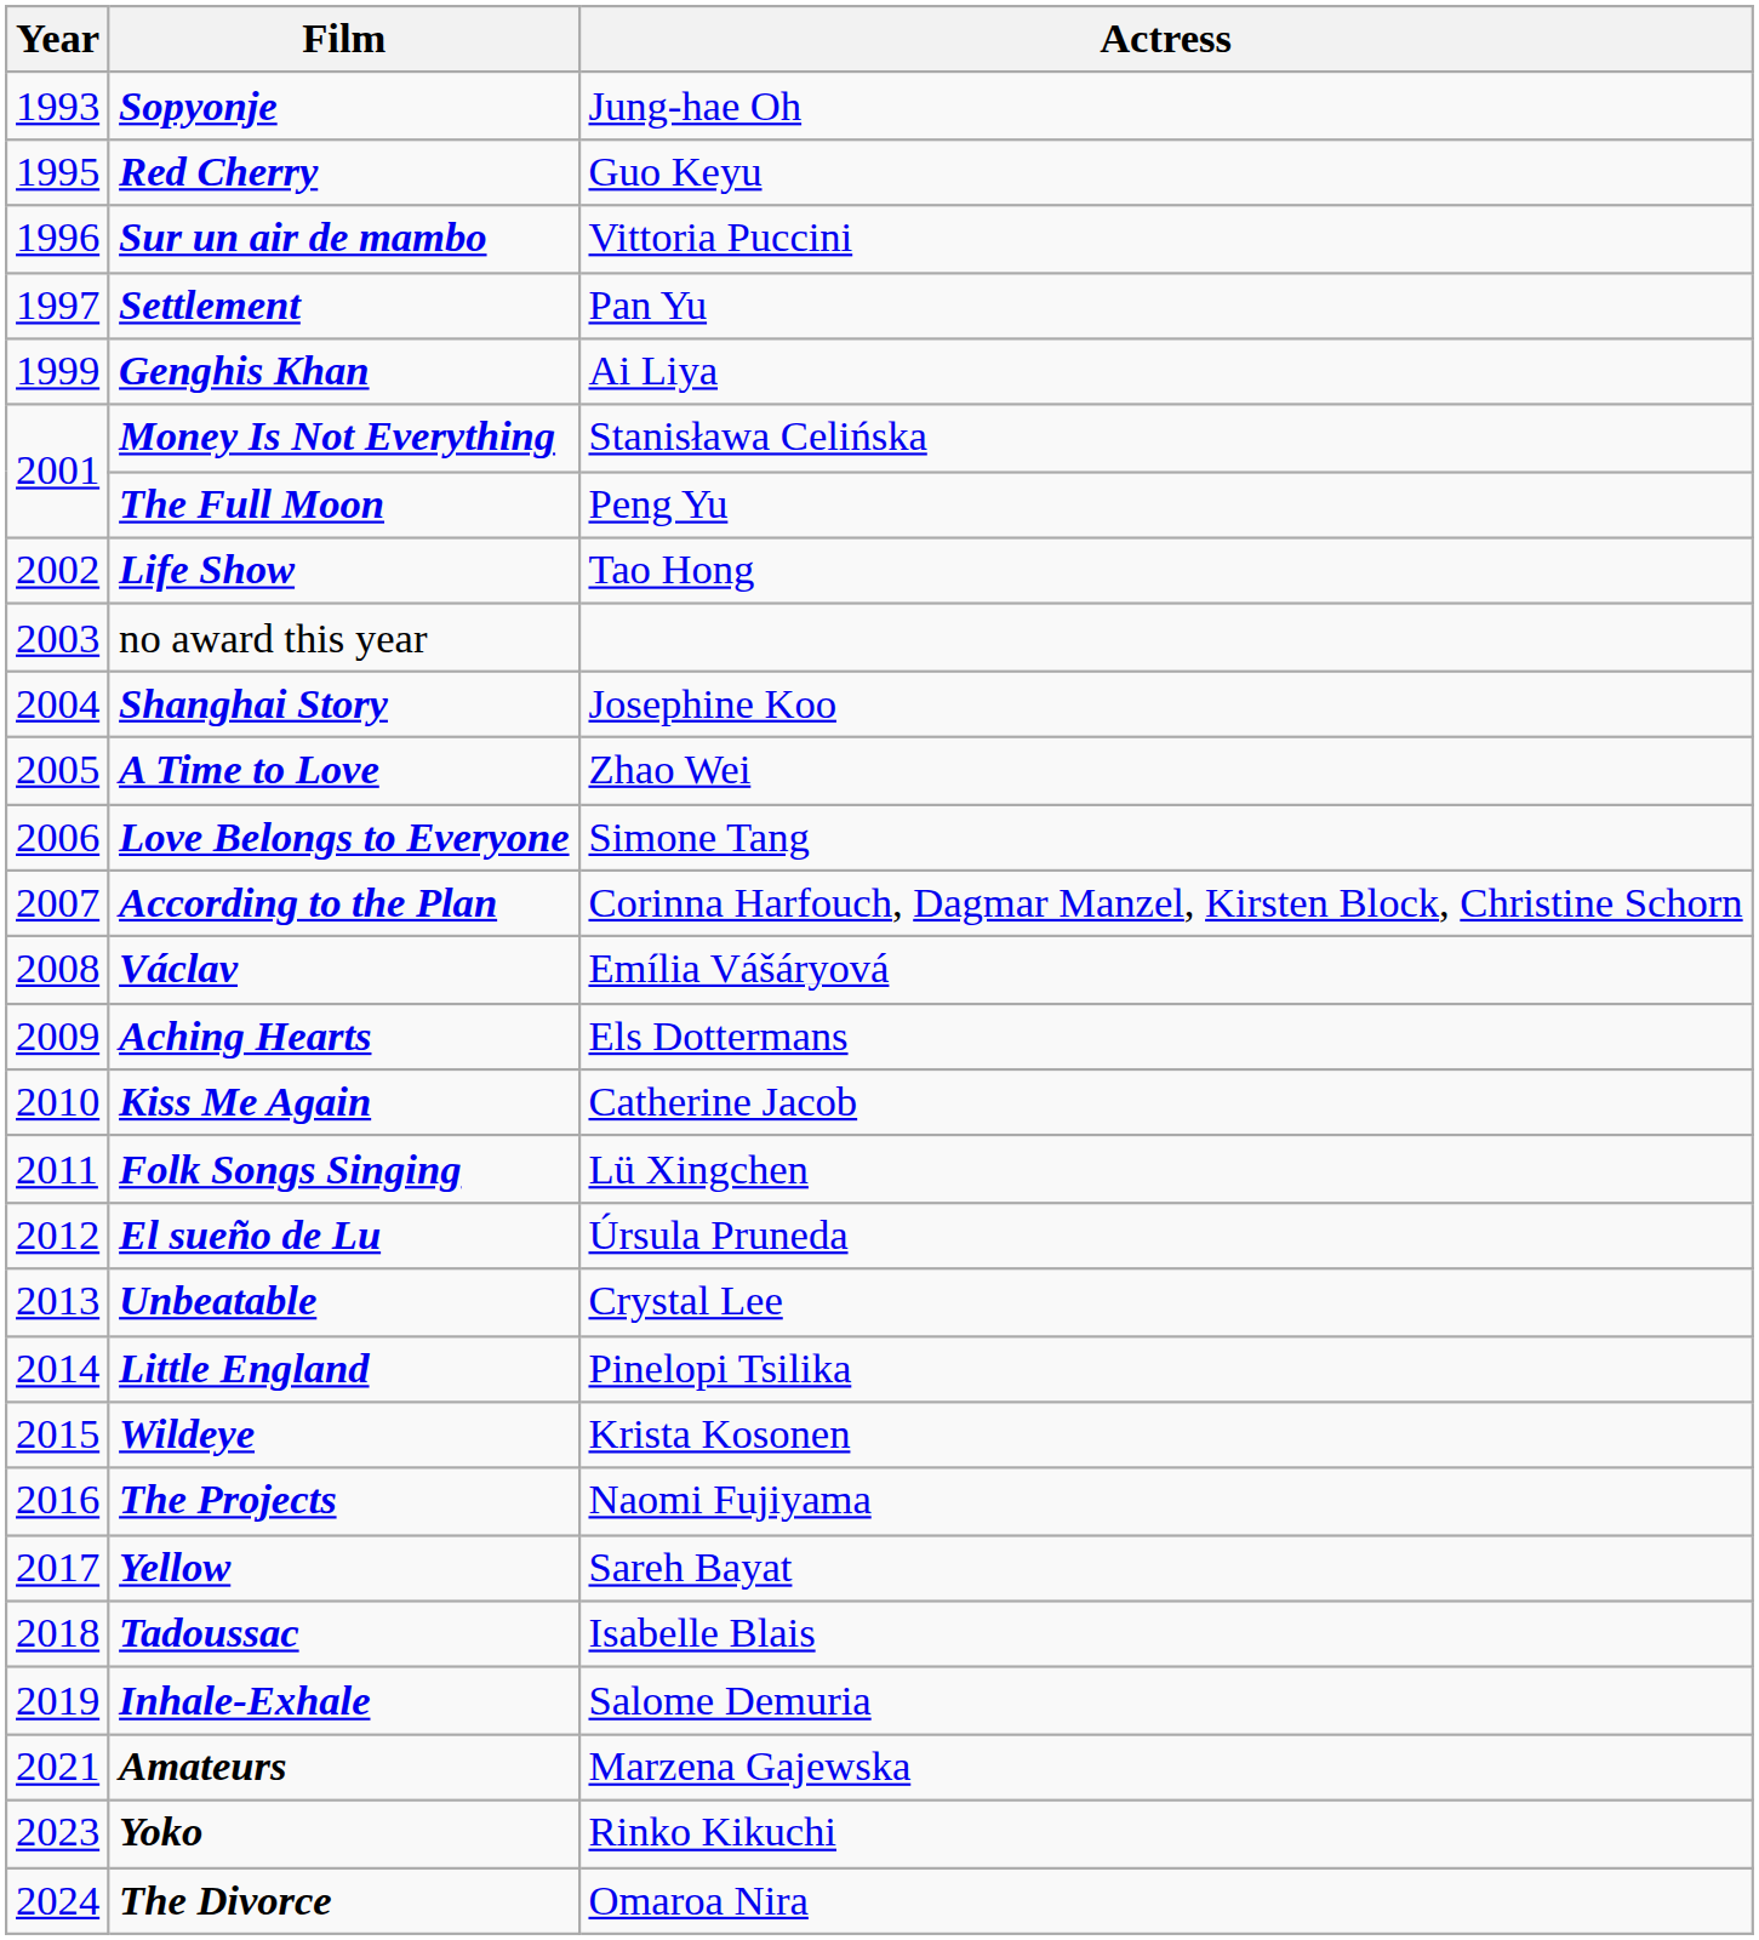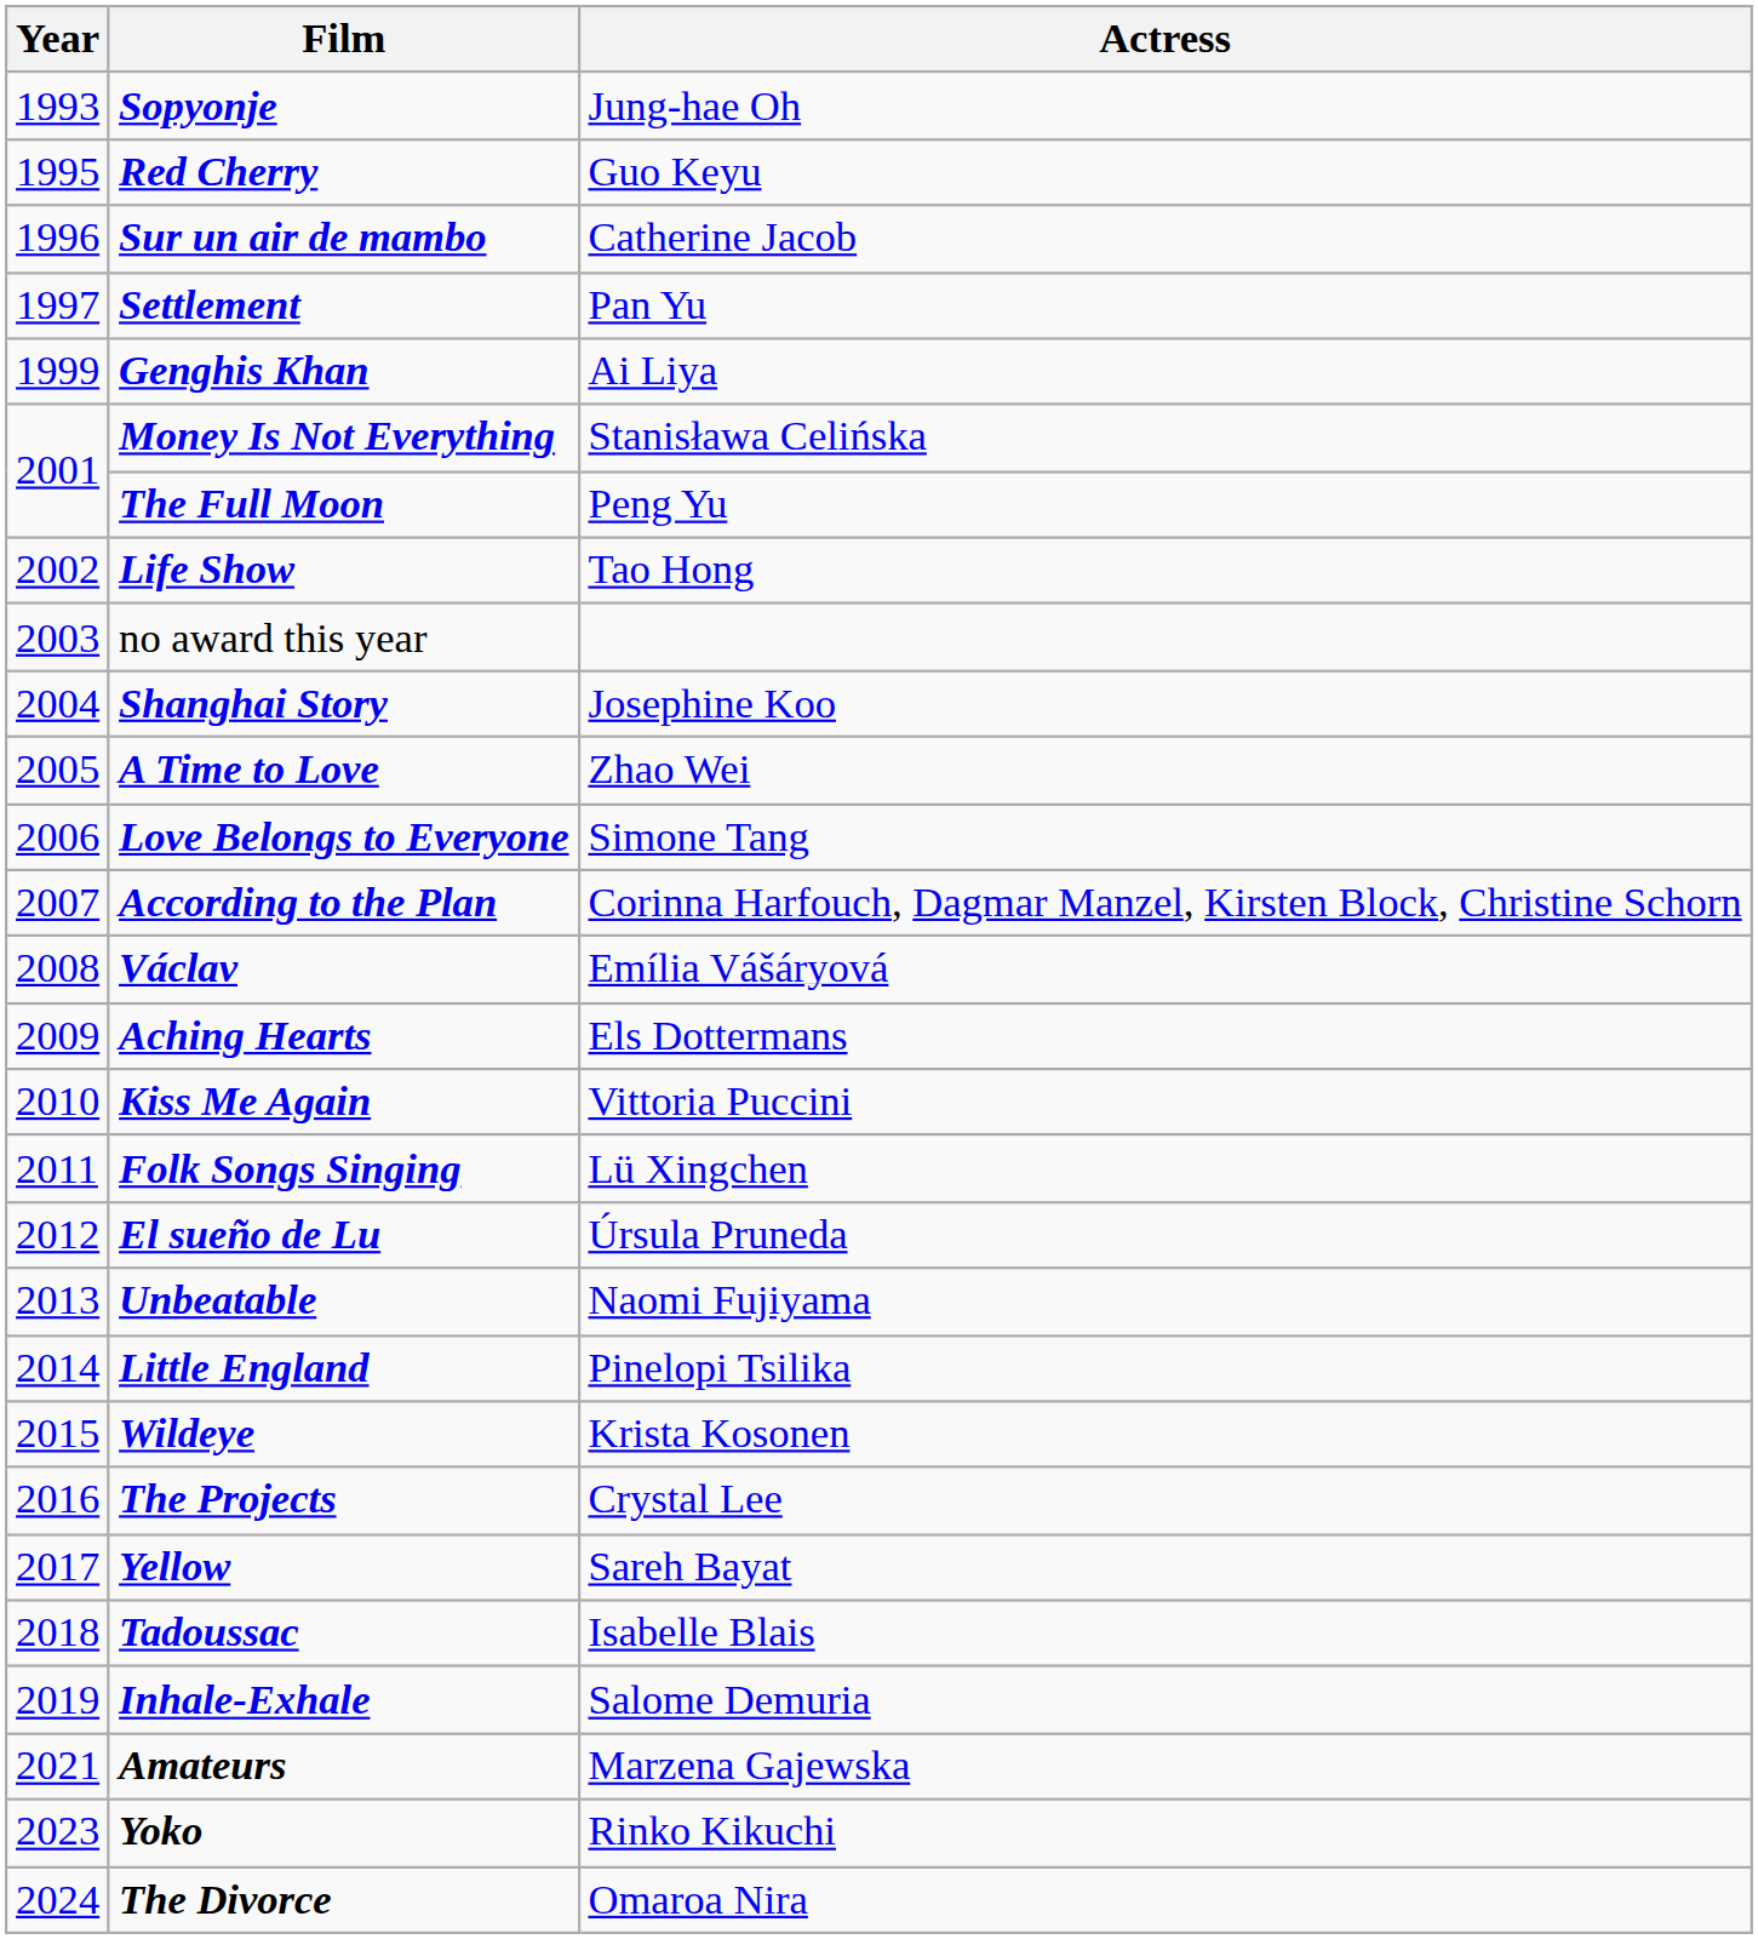Sur un air de mambo | Actress: Vittoria Puccini -> Catherine Jacob
Kiss Me Again | Actress: Catherine Jacob -> Vittoria Puccini
Unbeatable | Actress: Crystal Lee -> Naomi Fujiyama
The Projects | Actress: Naomi Fujiyama -> Crystal Lee
